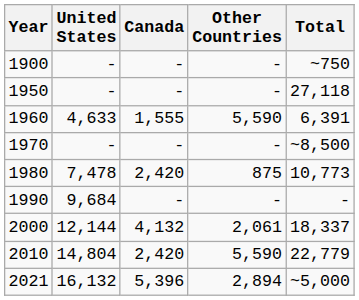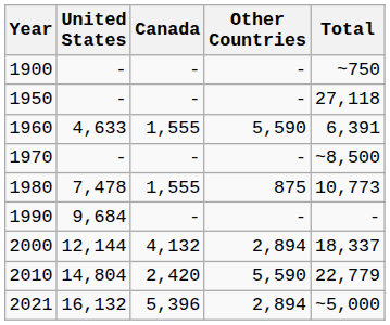1980 | Canada: 2,420 -> 1,555
2000 | Other Countries: 2,061 -> 2,894
